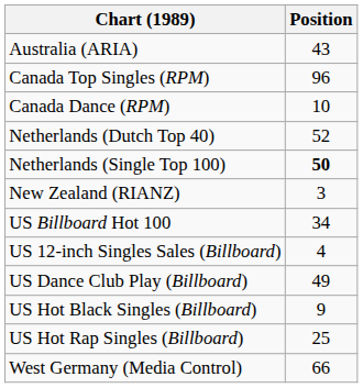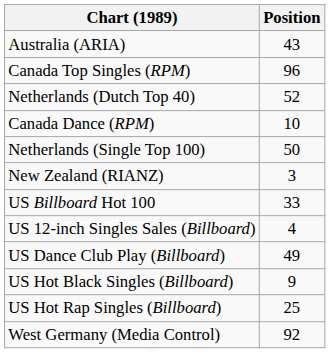rows swapped: Canada Dance (RPM) <-> Netherlands (Dutch Top 40)
Netherlands (Single Top 100) | Position: bold -> normal
US Billboard Hot 100 | Position: 34 -> 33
West Germany (Media Control) | Position: 66 -> 92
